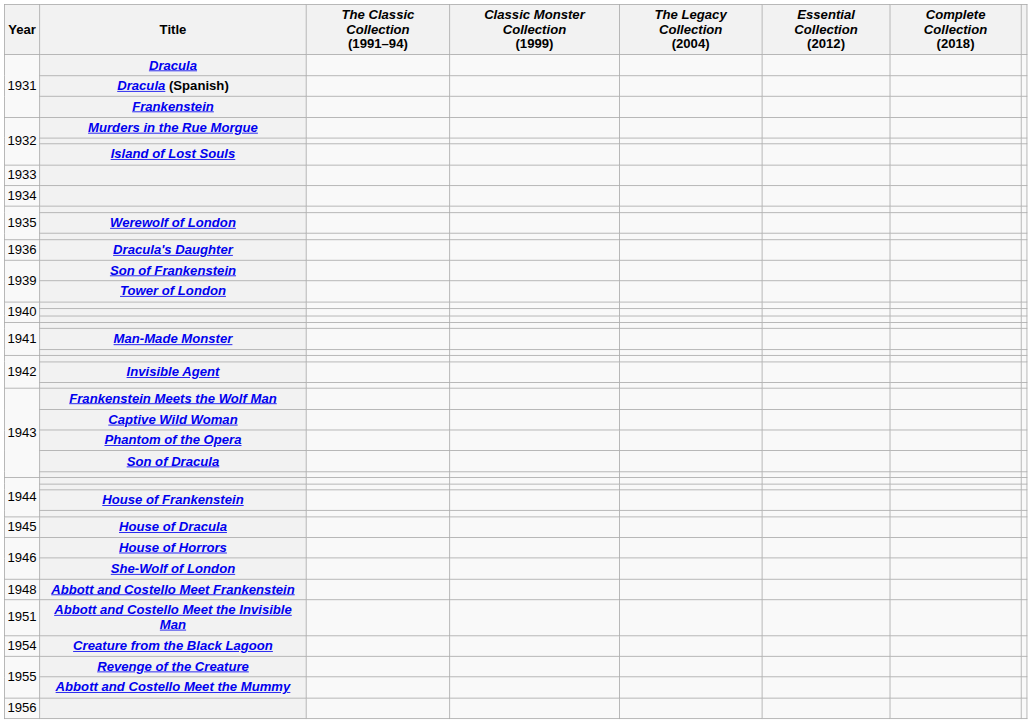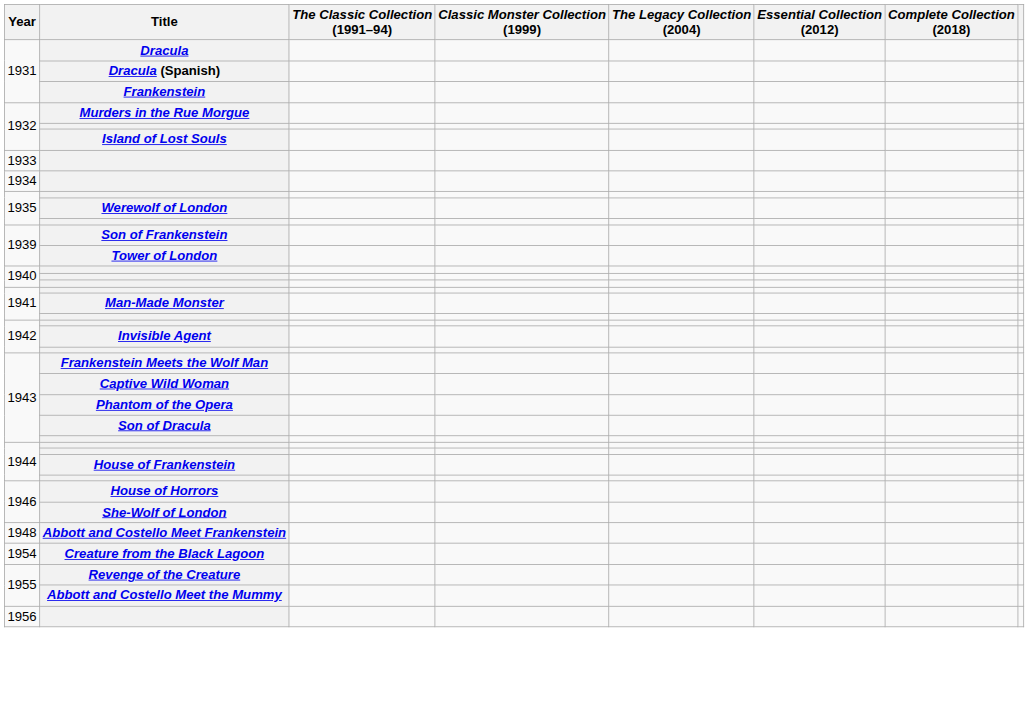- row: 1936 | Dracula's Daughter
- row: 1945 | House of Dracula
- row: 1951 | Abbott and Costello Meet the Invisible Man
